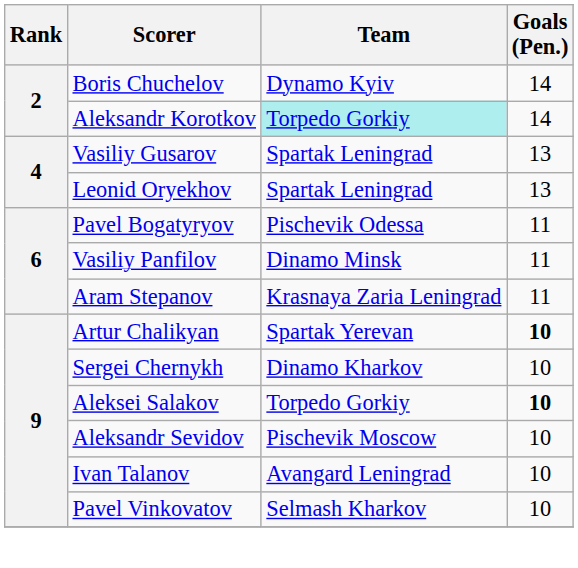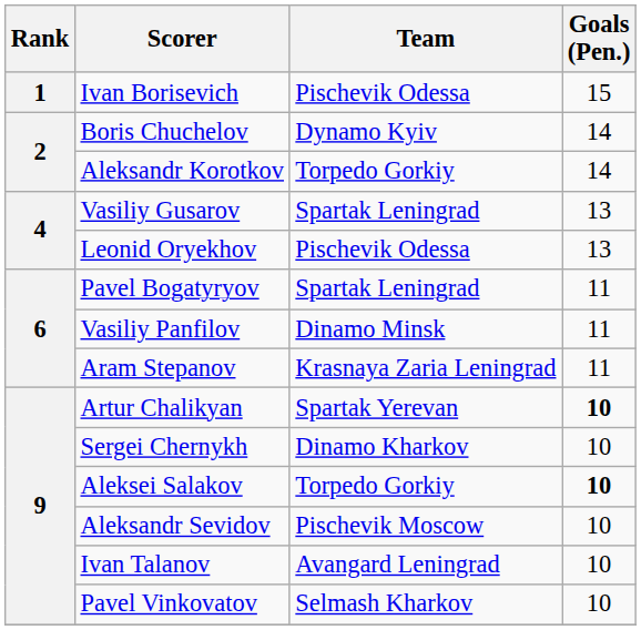+ row: 1 | Ivan Borisevich | Pischevik Odessa | 15
Aleksandr Korotkov | Team: paleturquoise background -> no background
Leonid Oryekhov | Team: Spartak Leningrad -> Pischevik Odessa
Pavel Bogatyryov | Team: Pischevik Odessa -> Spartak Leningrad
